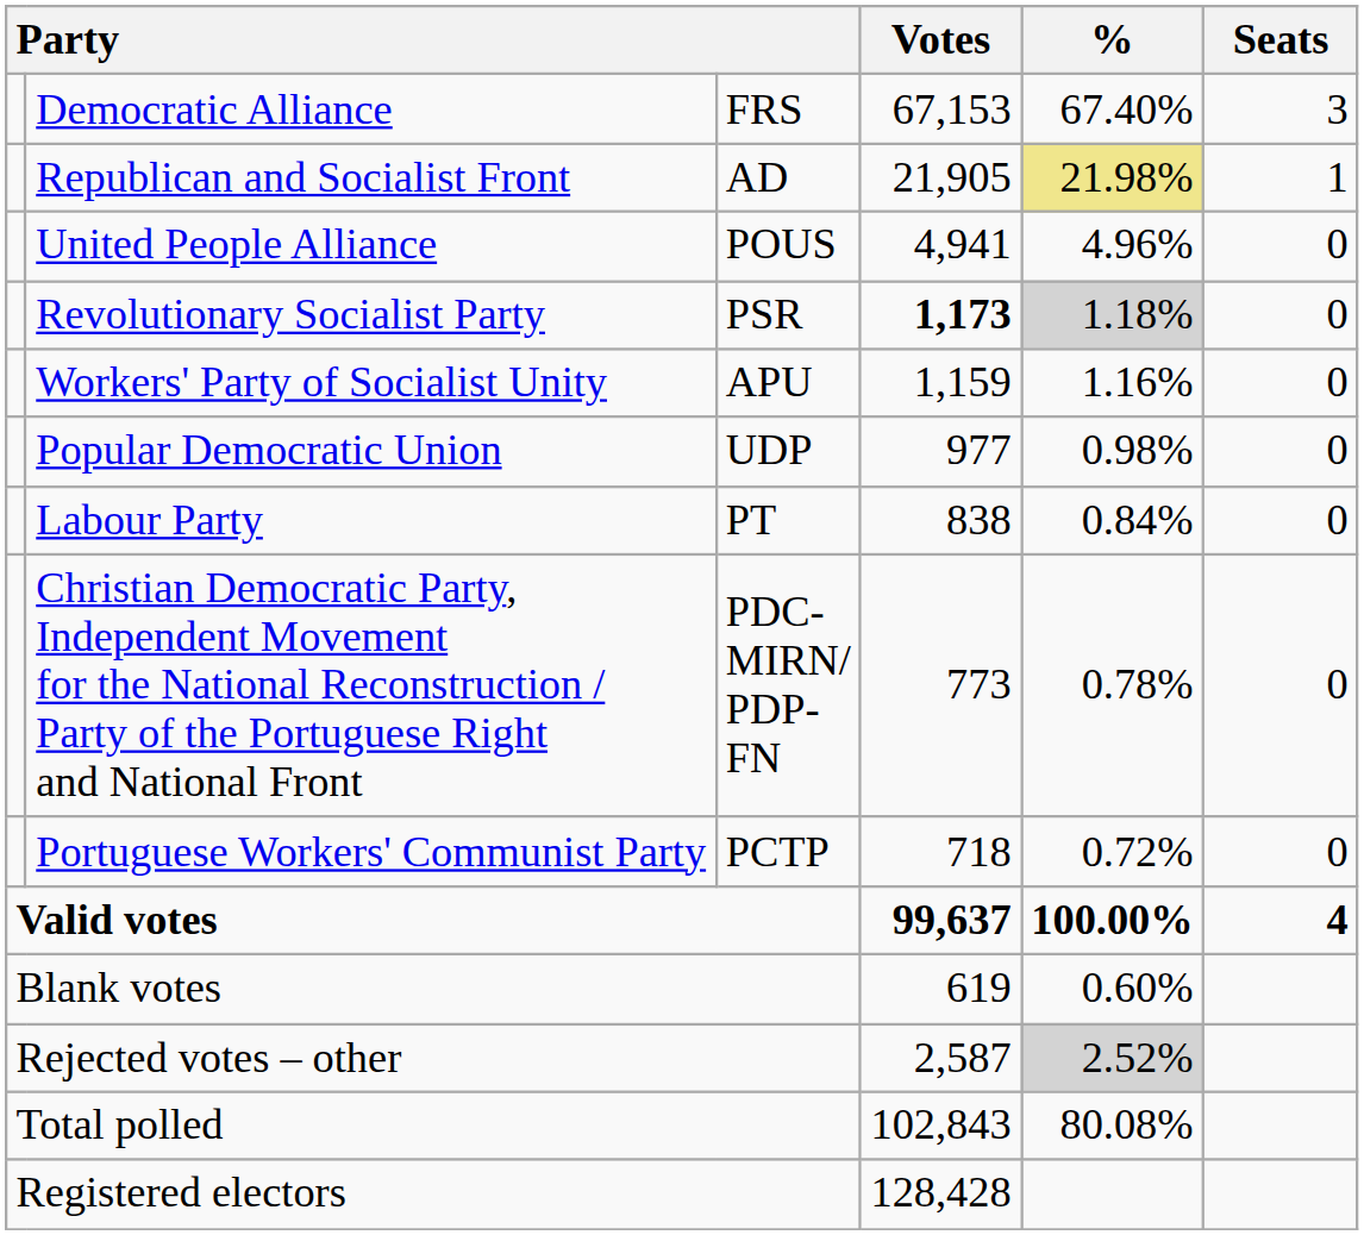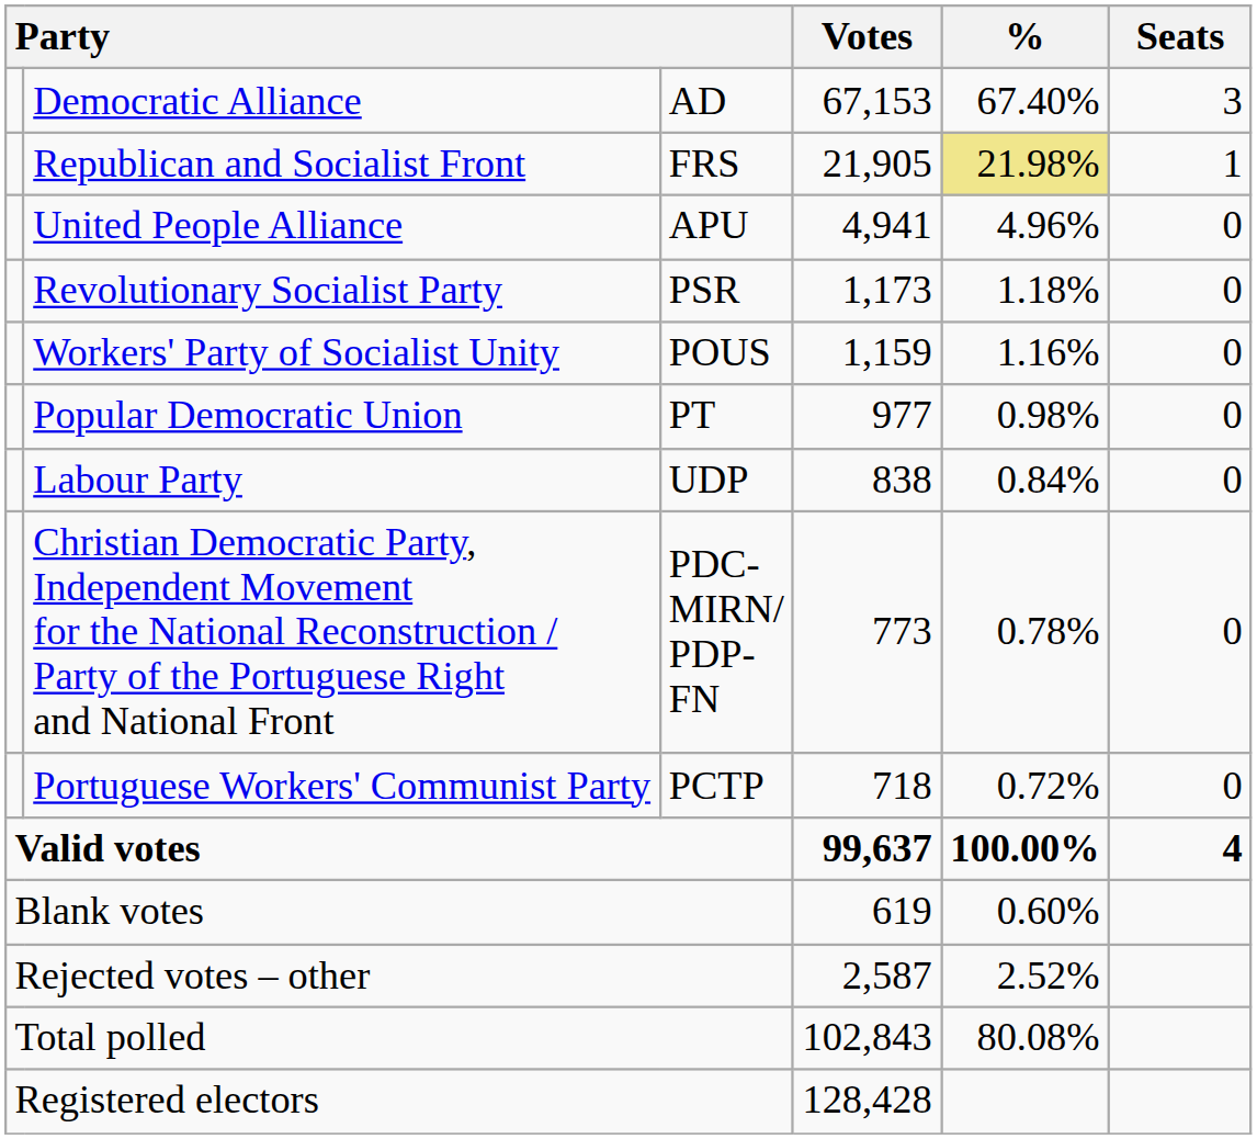Democratic Alliance | column 3: FRS -> AD
Republican and Socialist Front | column 3: AD -> FRS
United People Alliance | column 3: POUS -> APU
Revolutionary Socialist Party | Votes: bold -> normal
Revolutionary Socialist Party | %: lightgrey background -> no background
Workers' Party of Socialist Unity | column 3: APU -> POUS
Popular Democratic Union | column 3: UDP -> PT
Labour Party | column 3: PT -> UDP
Rejected votes – other | %: lightgrey background -> no background
